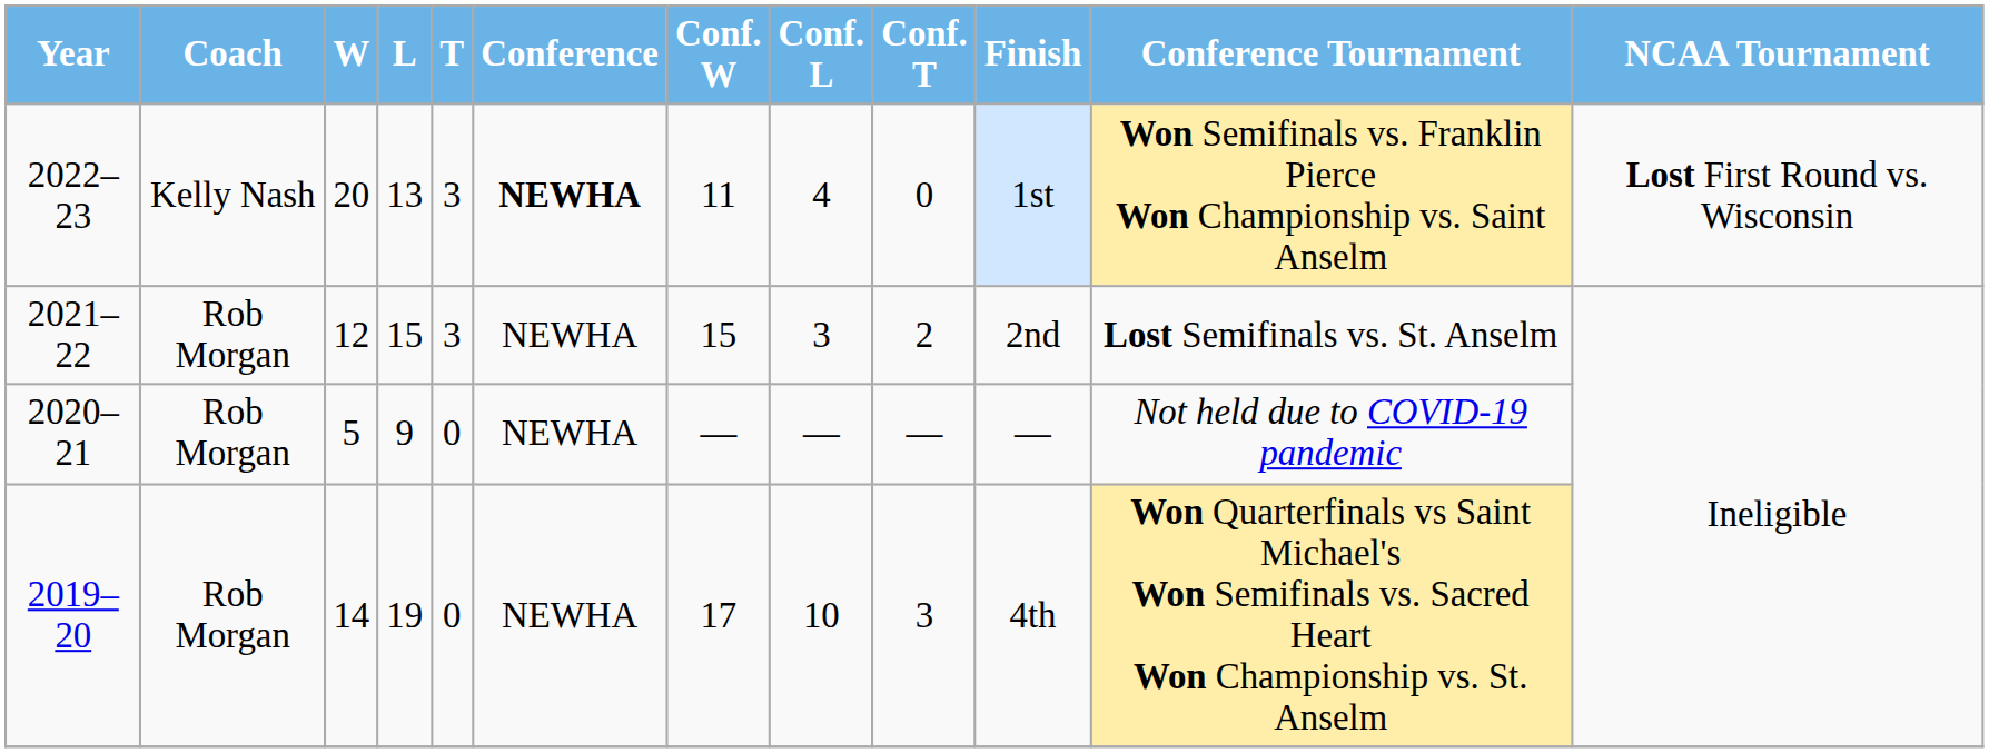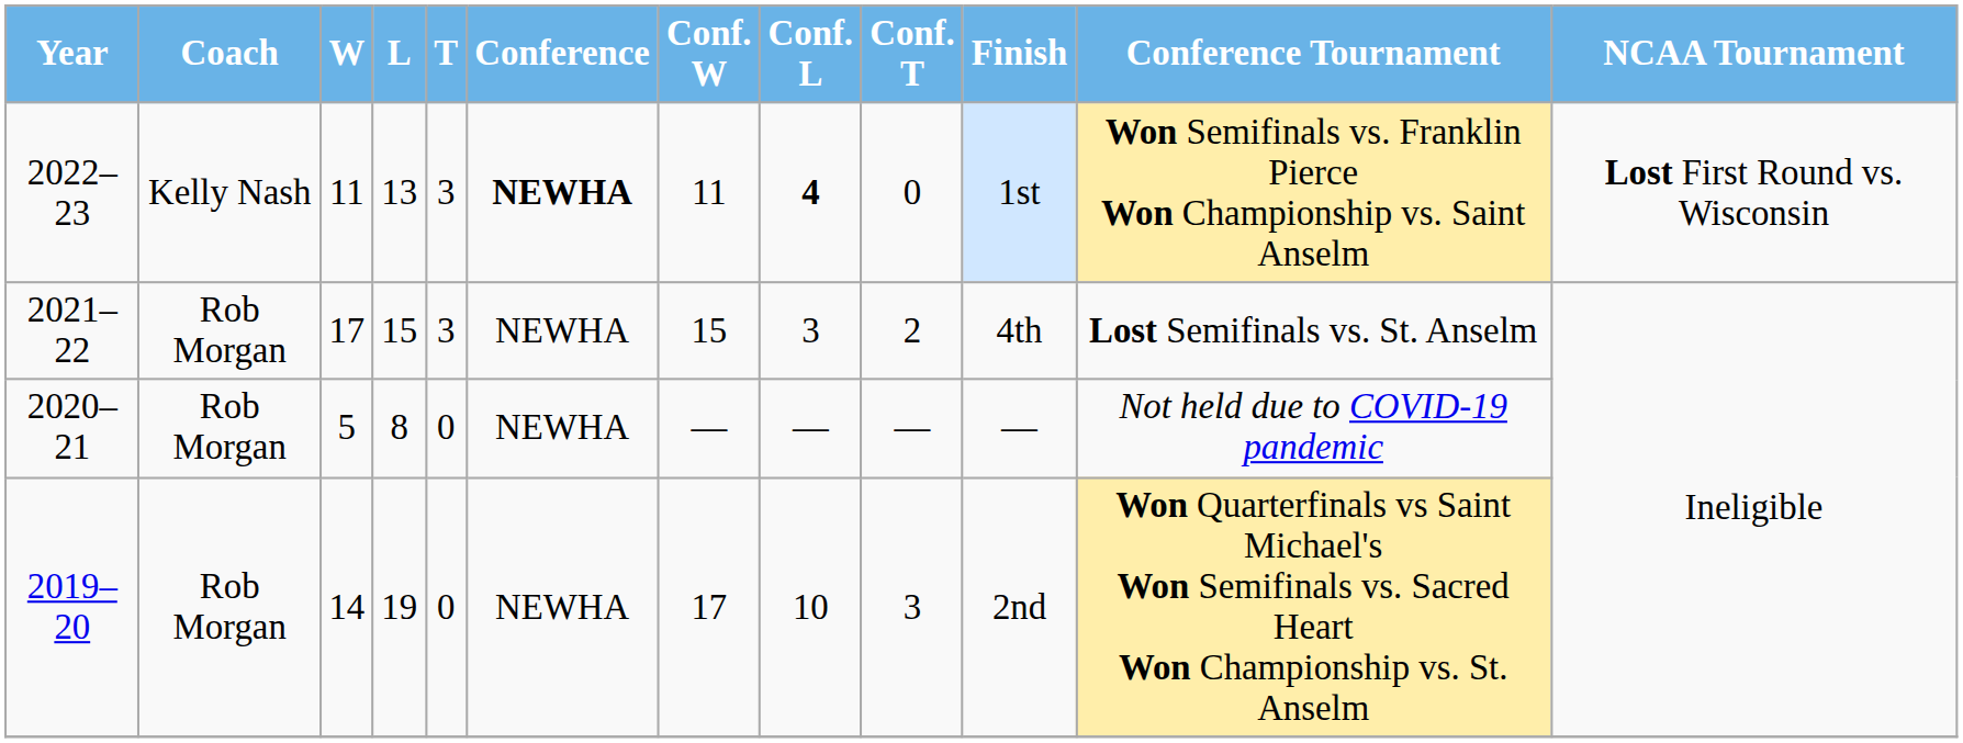2022–23 | W: 20 -> 11
2022–23 | Conf. L: normal -> bold
2021–22 | W: 12 -> 17
2021–22 | Finish: 2nd -> 4th
2020–21 | L: 9 -> 8
2019–20 | Finish: 4th -> 2nd
